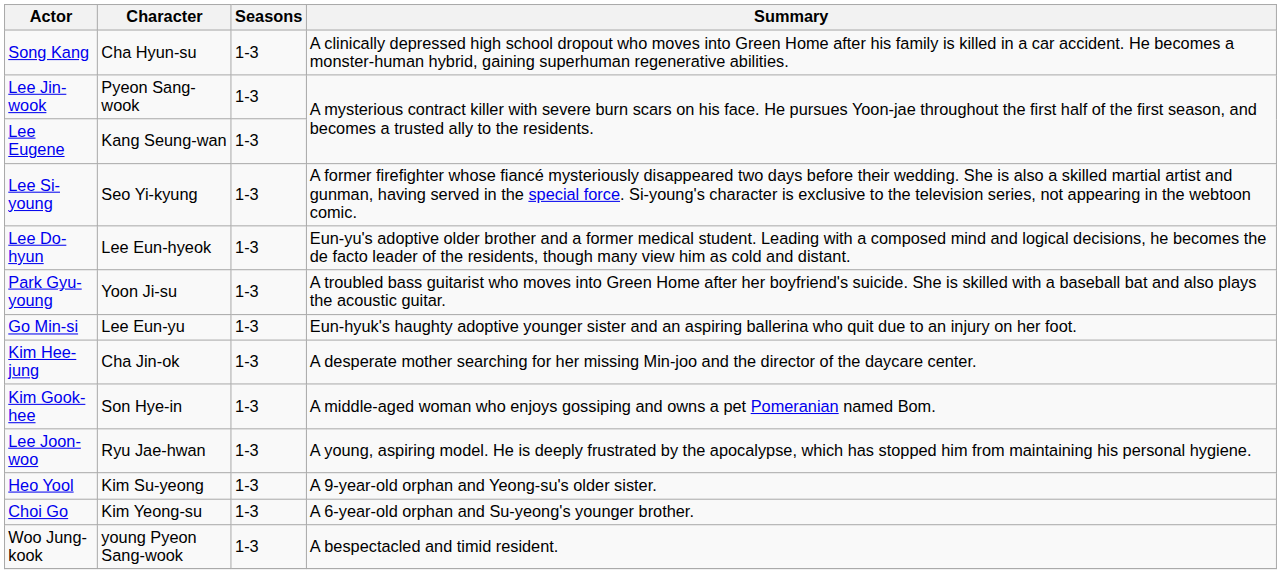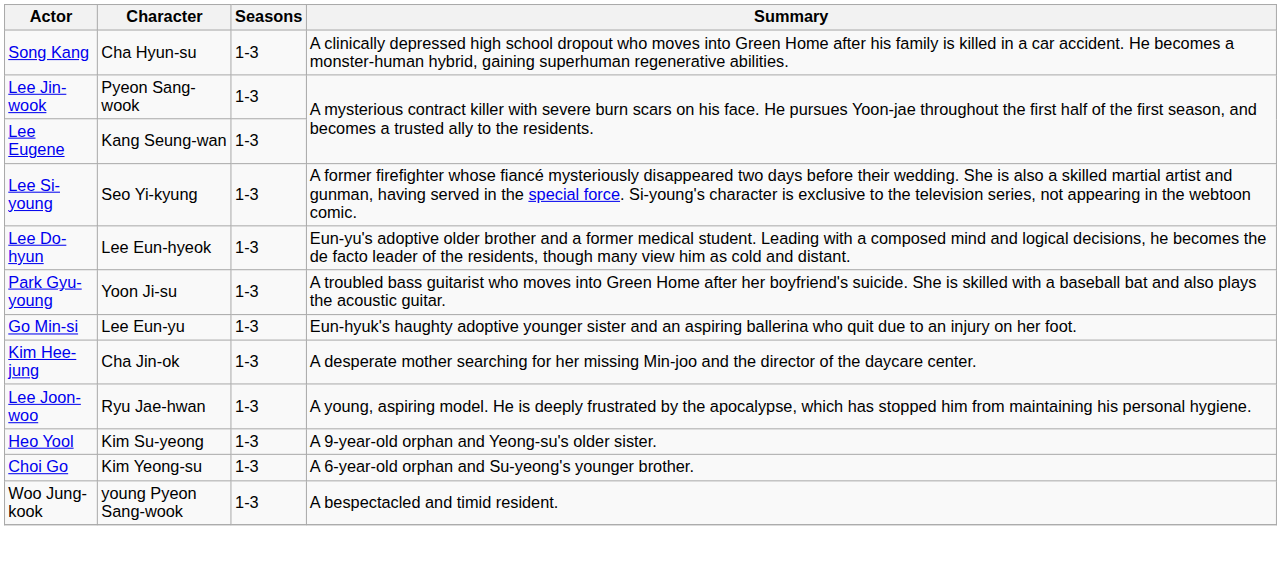- row: Kim Gook-hee | Son Hye-in | 1-3 | A middle-aged woman who enjoys gossiping and owns a pet Pomeranian named Bom.
